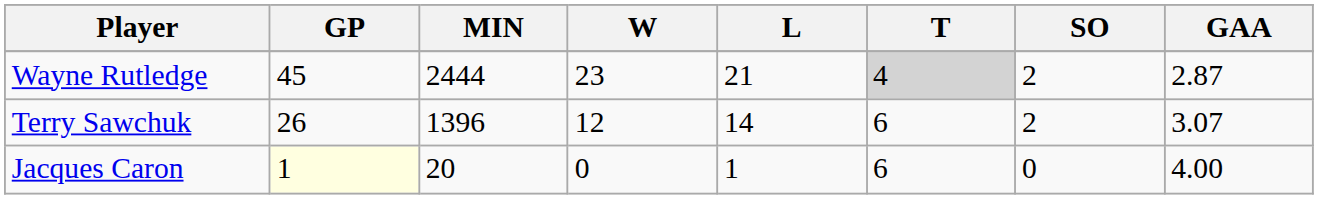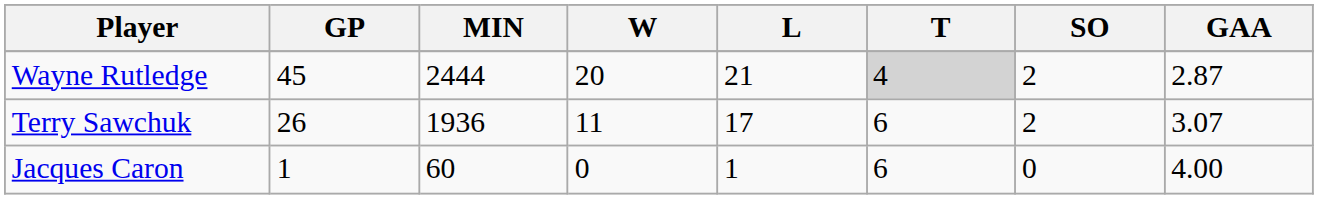Wayne Rutledge | W: 23 -> 20
Terry Sawchuk | MIN: 1396 -> 1936
Terry Sawchuk | W: 12 -> 11
Terry Sawchuk | L: 14 -> 17
Jacques Caron | GP: lightyellow background -> no background
Jacques Caron | MIN: 20 -> 60
